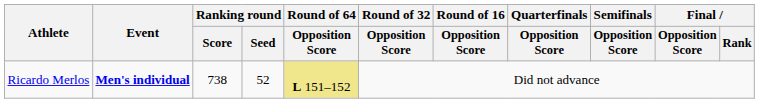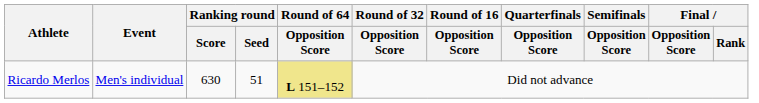Ricardo Merlos | Event: bold -> normal
Ricardo Merlos | Ranking round / Score: 738 -> 630
Ricardo Merlos | Ranking round / Seed: 52 -> 51
